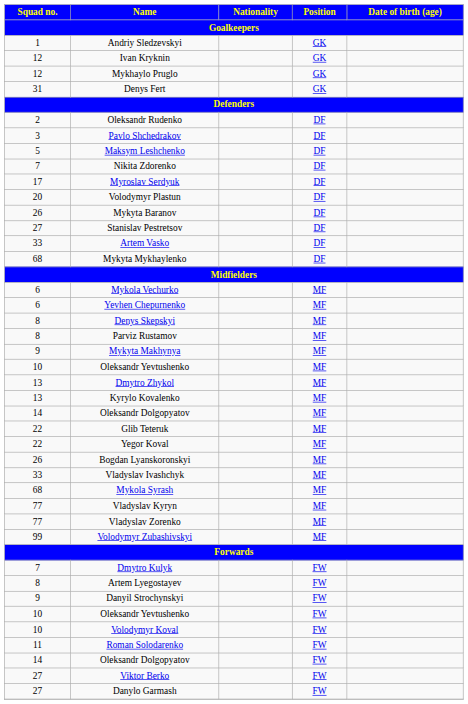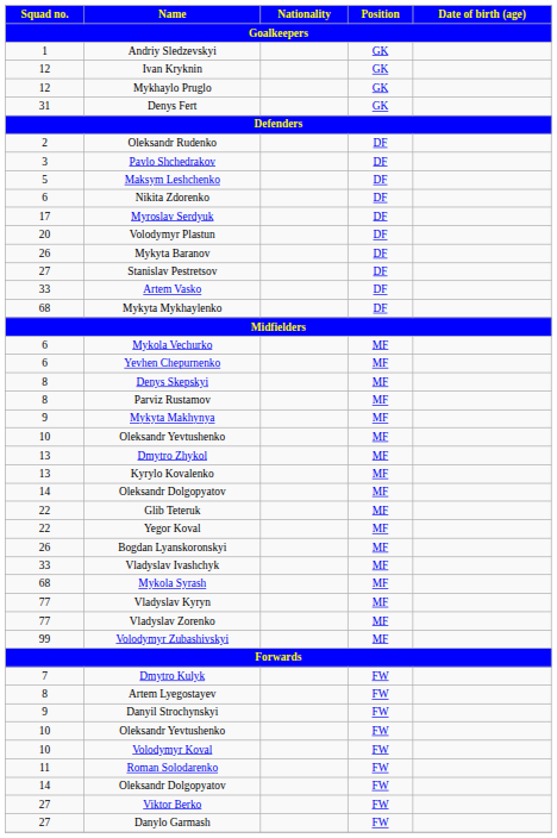Nikita Zdorenko | Squad no.: 7 -> 6
